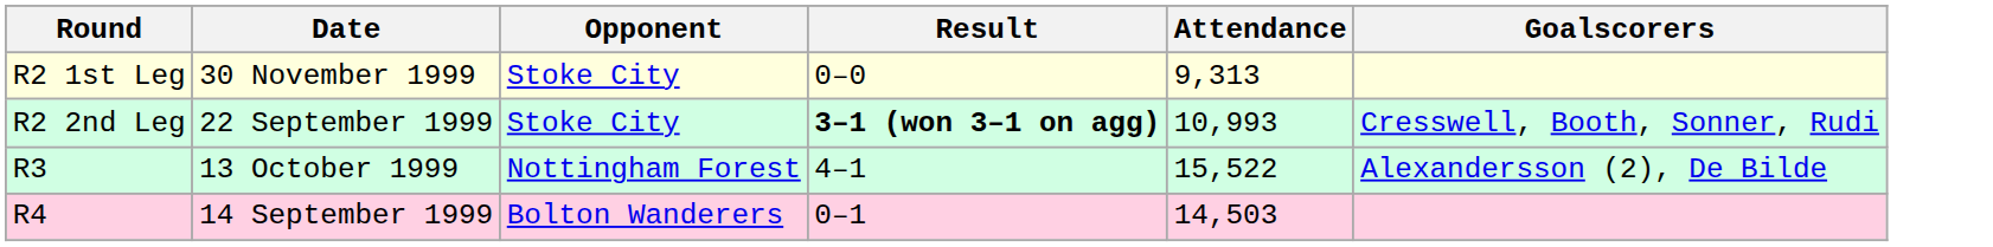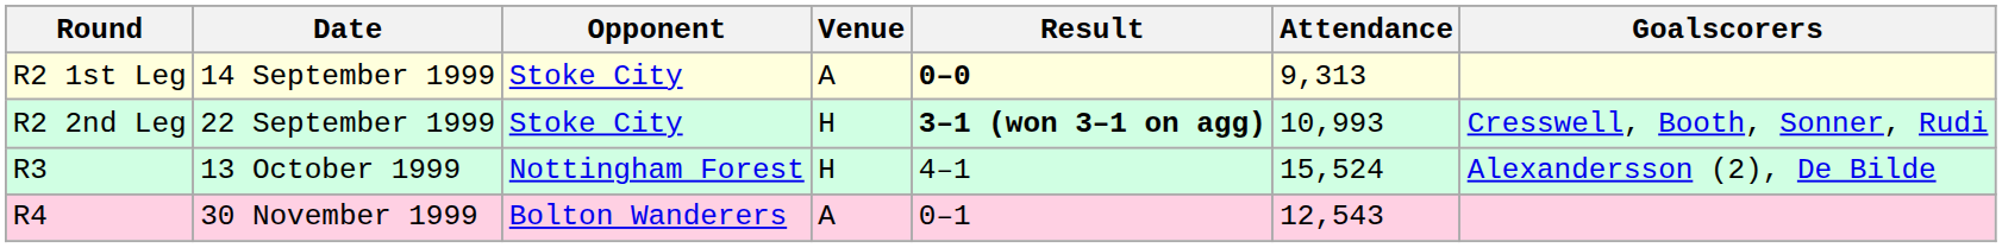+ column: Venue | A | H | H | A
R2 1st Leg | Date: 30 November 1999 -> 14 September 1999
R2 1st Leg | Result: normal -> bold
R3 | Attendance: 15,522 -> 15,524
R4 | Date: 14 September 1999 -> 30 November 1999
R4 | Attendance: 14,503 -> 12,543
